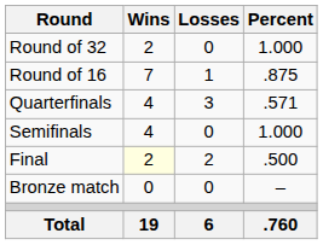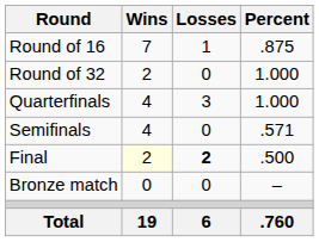rows swapped: Round of 32 <-> Round of 16
Quarterfinals | Percent: .571 -> 1.000
Semifinals | Percent: 1.000 -> .571
Final | Losses: normal -> bold
